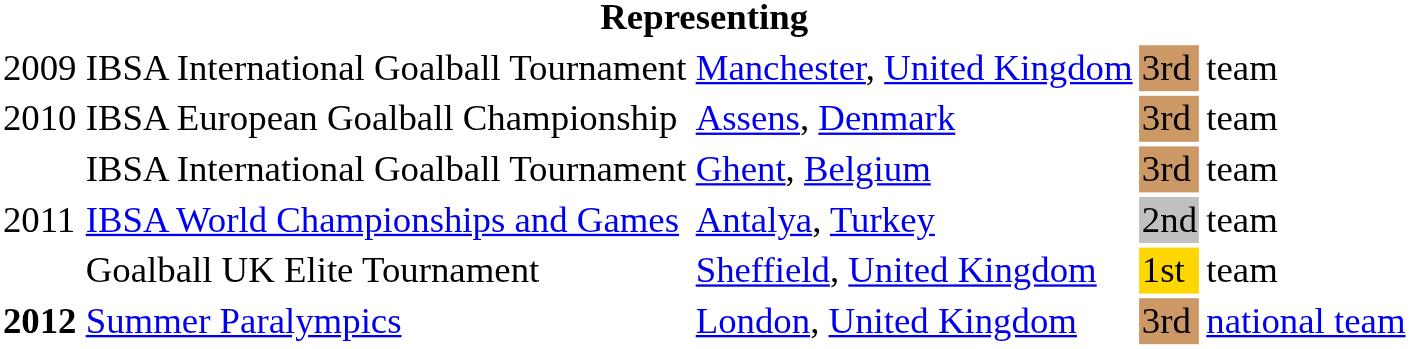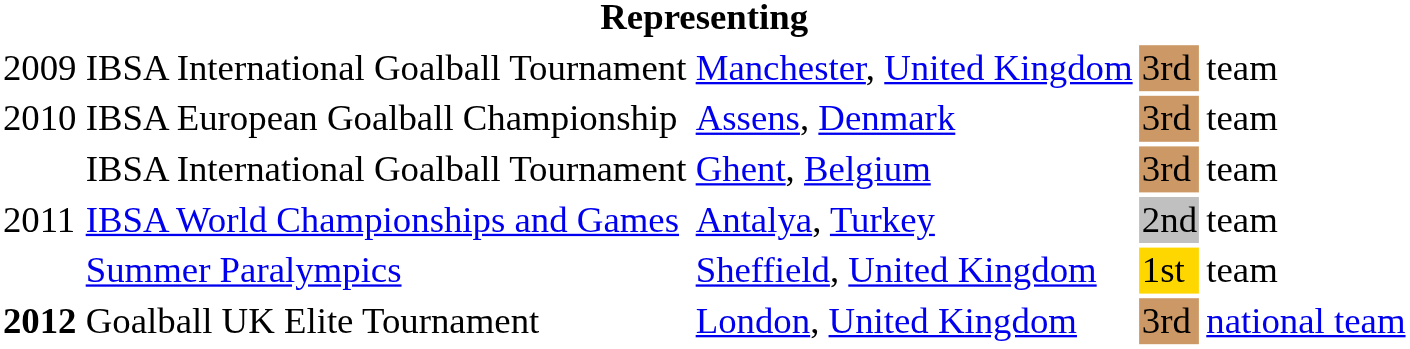Sheffield, United Kingdom | column 2: Goalball UK Elite Tournament -> Summer Paralympics
London, United Kingdom | column 2: Summer Paralympics -> Goalball UK Elite Tournament
